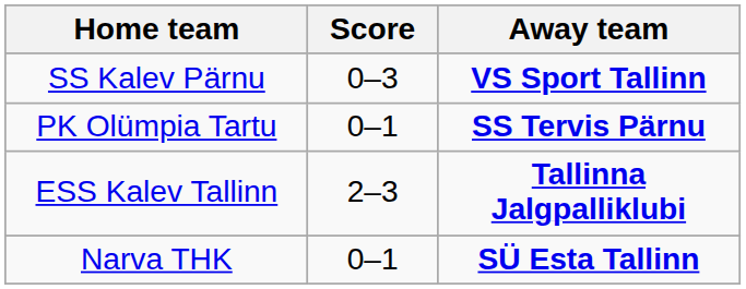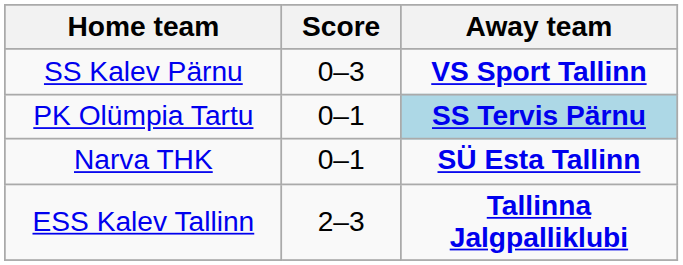PK Olümpia Tartu | Away team: no background -> lightblue background
rows swapped: ESS Kalev Tallinn <-> Narva THK
